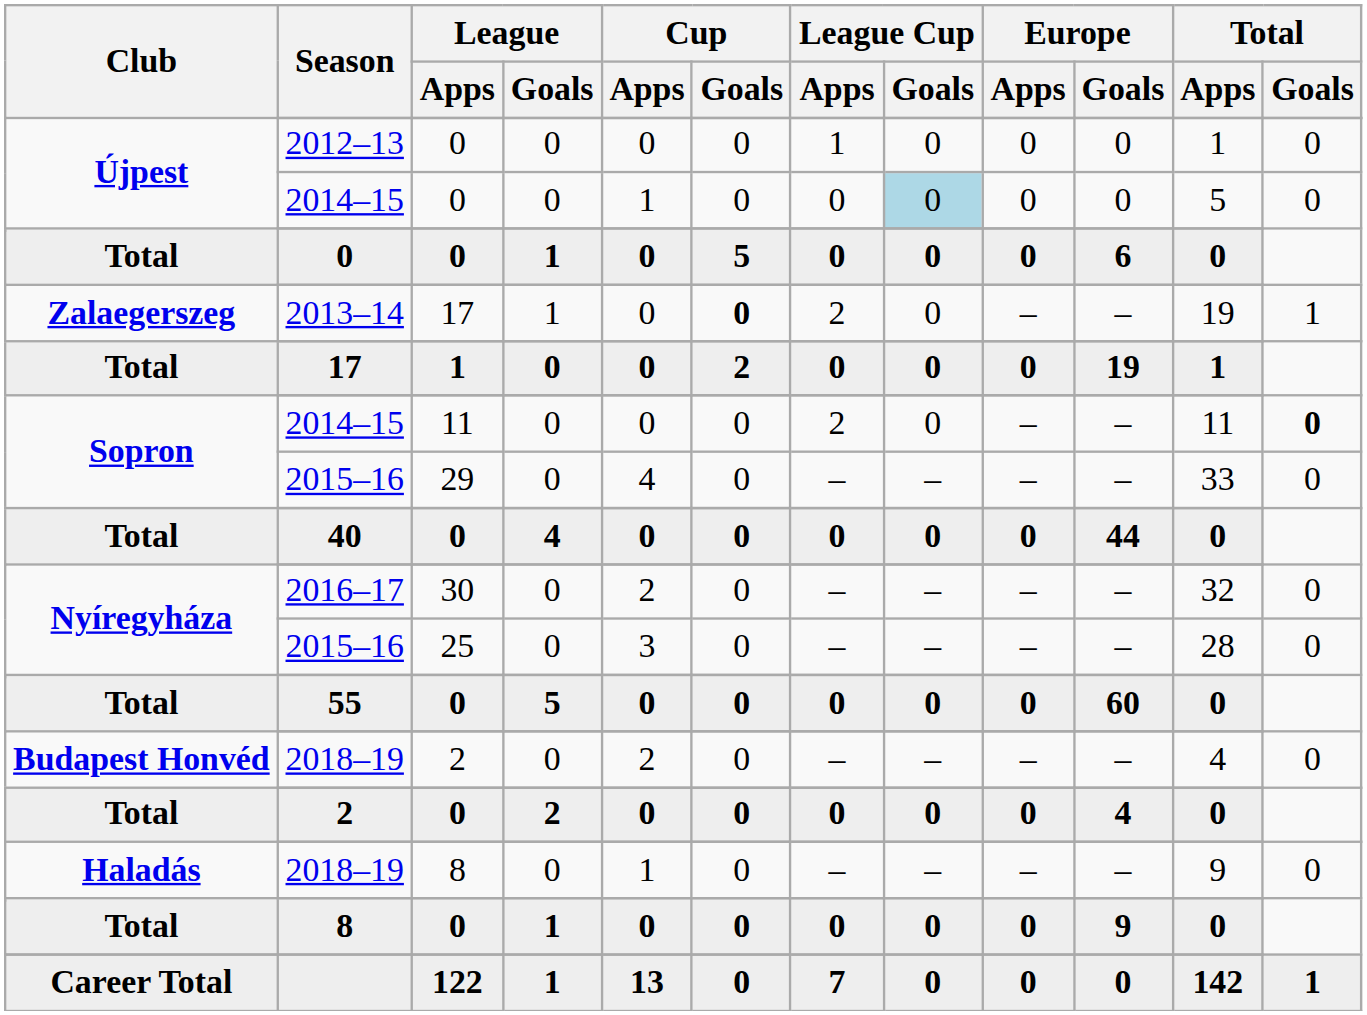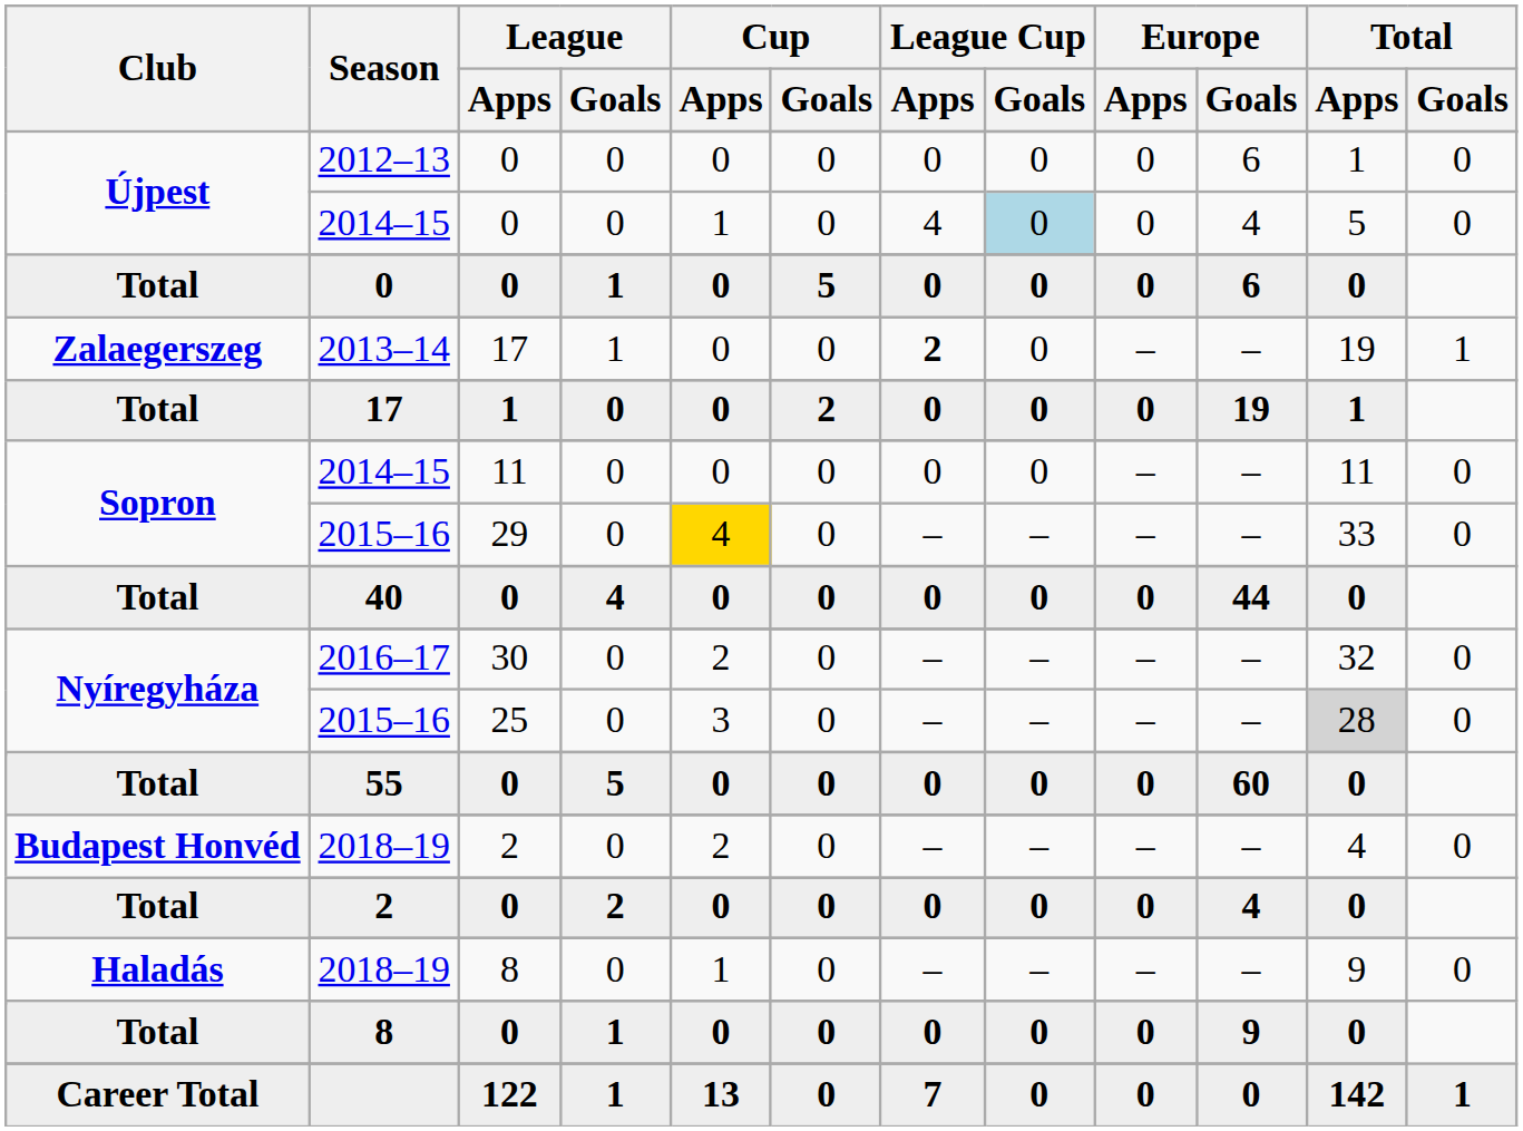2012–13 | League Cup / Apps: 1 -> 0
2012–13 | Europe / Goals: 0 -> 6
Újpest / 2014–15 | League Cup / Apps: 0 -> 4
Újpest / 2014–15 | Europe / Goals: 0 -> 4
2013–14 | Cup / Goals: bold -> normal
2013–14 | League Cup / Apps: normal -> bold
Sopron / 2014–15 | League Cup / Apps: 2 -> 0
Sopron / 2014–15 | Total / Goals: bold -> normal
Sopron / 2015–16 | Cup / Apps: no background -> gold background
Nyíregyháza / 2015–16 | Total / Apps: no background -> lightgrey background
